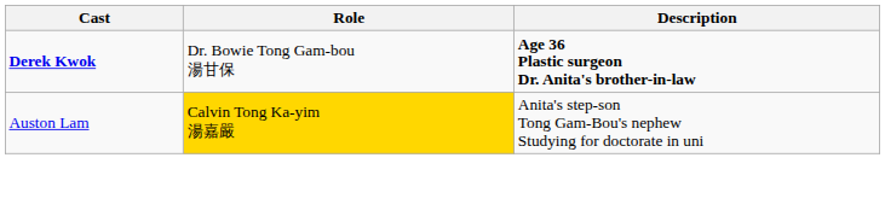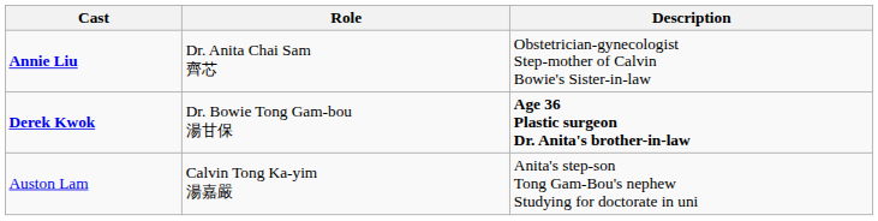+ row: Annie Liu | Dr. Anita Chai Sam 齊芯 | Obstetrician-gynecologist Step-mother of Calvin Bowie's Sister-in-law
Auston Lam | Role: gold background -> no background
